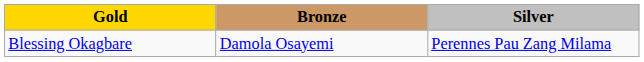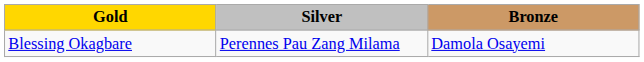columns swapped: Silver <-> Bronze
